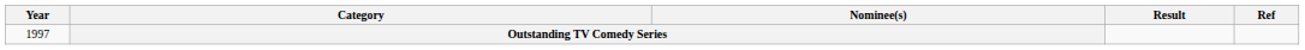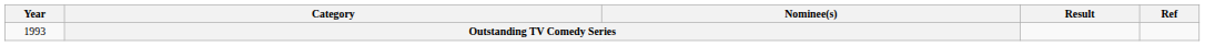Outstanding TV Comedy Series | Year: 1997 -> 1993
